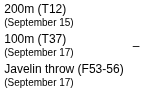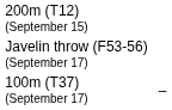rows swapped: 100m (T37) (September 17) <-> Javelin throw (F53-56) (September 17)
